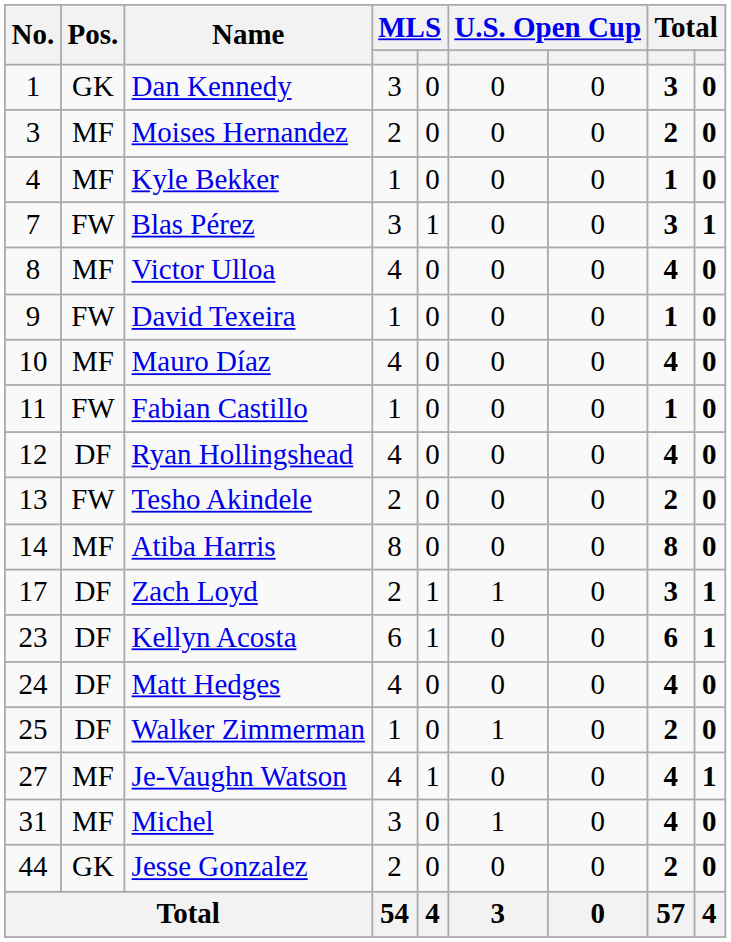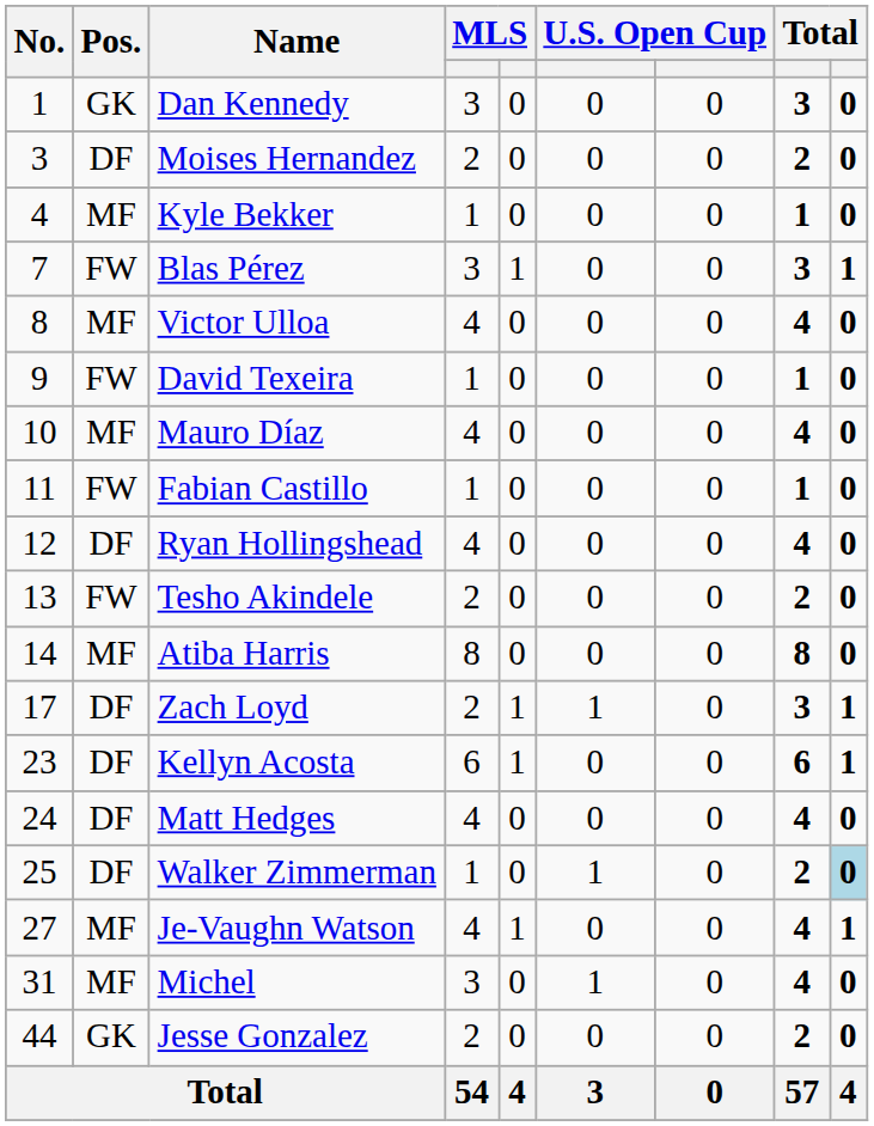Moises Hernandez | Pos.: MF -> DF
Walker Zimmerman | column 9: no background -> lightblue background
